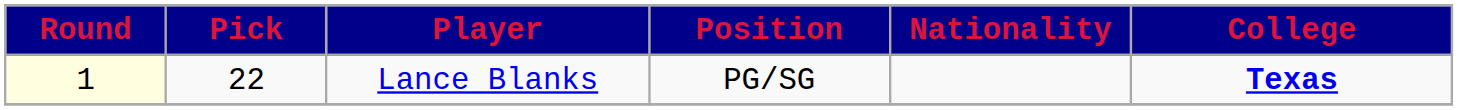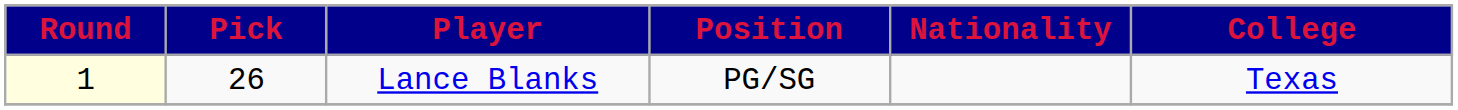Lance Blanks | Pick: 22 -> 26
Lance Blanks | College: bold -> normal
